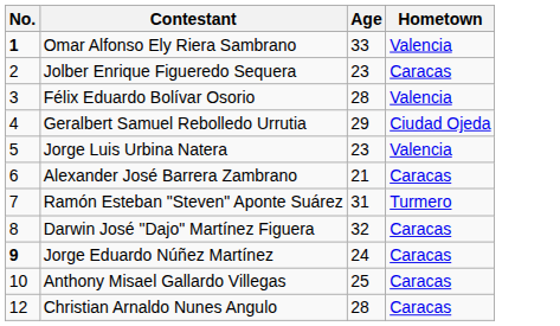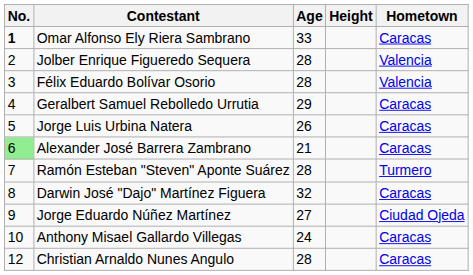+ column: Height
Omar Alfonso Ely Riera Sambrano | Hometown: Valencia -> Caracas
Jolber Enrique Figueredo Sequera | Age: 23 -> 28
Jolber Enrique Figueredo Sequera | Hometown: Caracas -> Valencia
Geralbert Samuel Rebolledo Urrutia | Hometown: Ciudad Ojeda -> Caracas
Jorge Luis Urbina Natera | Age: 23 -> 26
Jorge Luis Urbina Natera | Hometown: Valencia -> Caracas
Alexander José Barrera Zambrano | No.: no background -> lightgreen background
Ramón Esteban "Steven" Aponte Suárez | Age: 31 -> 28
Jorge Eduardo Núñez Martínez | No.: bold -> normal
Jorge Eduardo Núñez Martínez | Age: 24 -> 27
Jorge Eduardo Núñez Martínez | Hometown: Caracas -> Ciudad Ojeda
Anthony Misael Gallardo Villegas | Age: 25 -> 24
